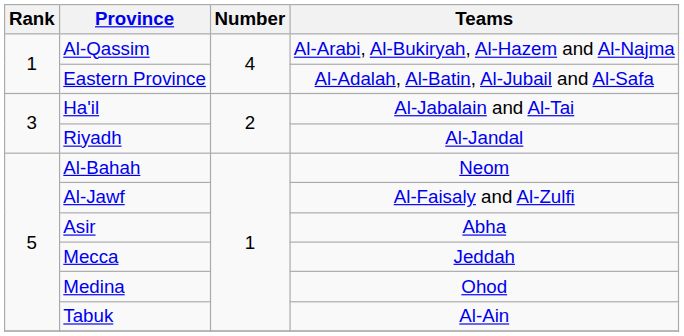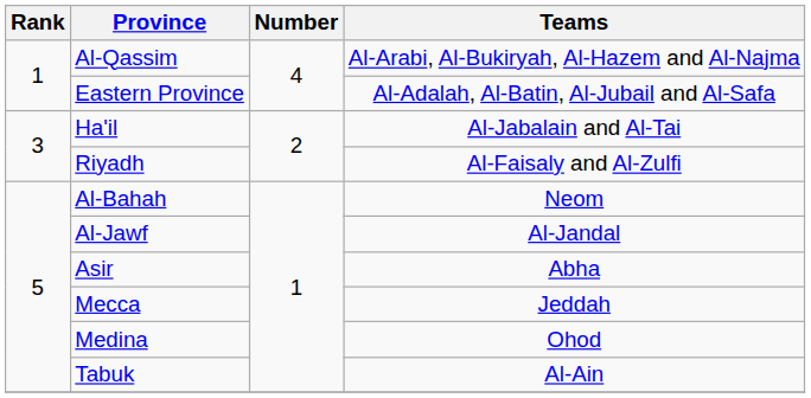Riyadh | Teams: Al-Jandal -> Al-Faisaly and Al-Zulfi
Al-Jawf | Teams: Al-Faisaly and Al-Zulfi -> Al-Jandal
